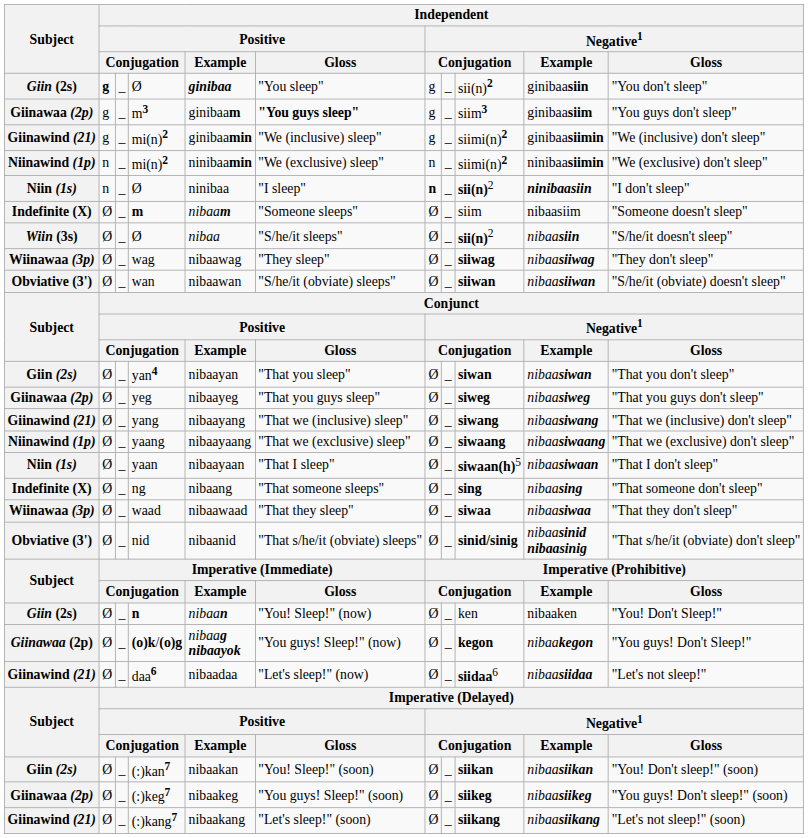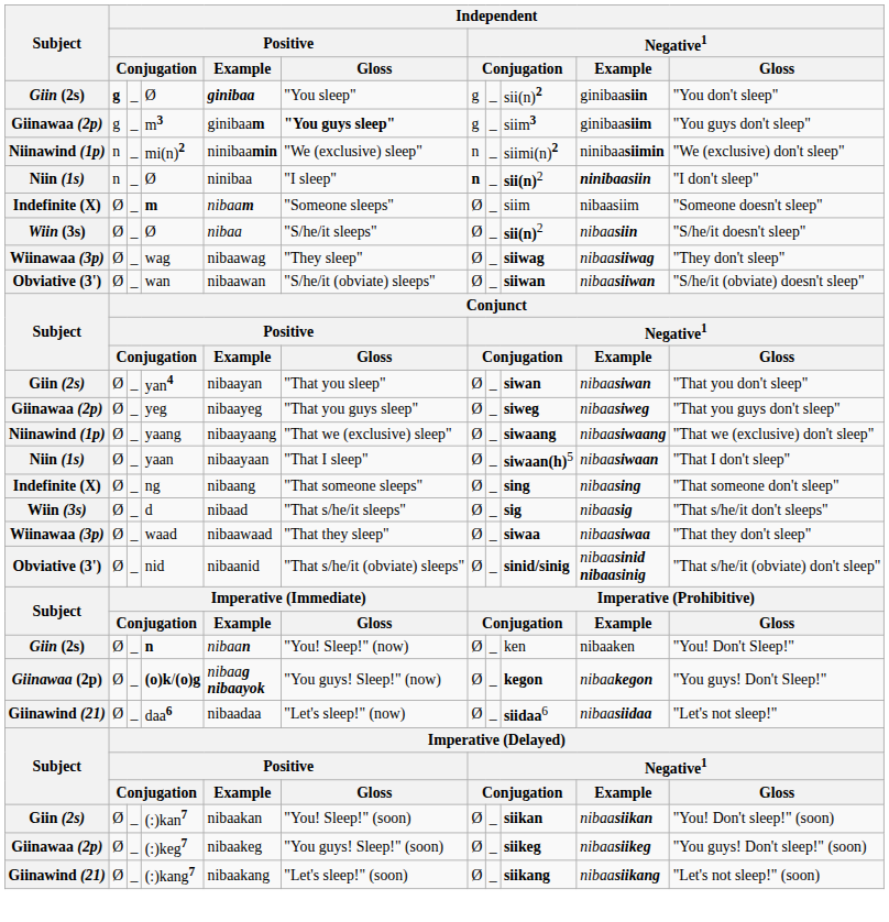- row: Giinawind (21) | g | _ | mi(n)2 | ginibaamin | "We (inclusive) sleep" | g | _ | siimi(n)2 | ginibaasiimin | "We (inclusive) don't sleep"
- row: Giinawind (21) | Ø | _ | yang | nibaayang | "That we (inclusive) sleep" | Ø | _ | siwang | nibaasiwang | "That we (inclusive) don't sleep"
+ row: Wiin (3s) | Ø | _ | d | nibaad | "That s/he/it sleeps" | Ø | _ | sig | nibaasig | "That s/he/it don't sleeps"
